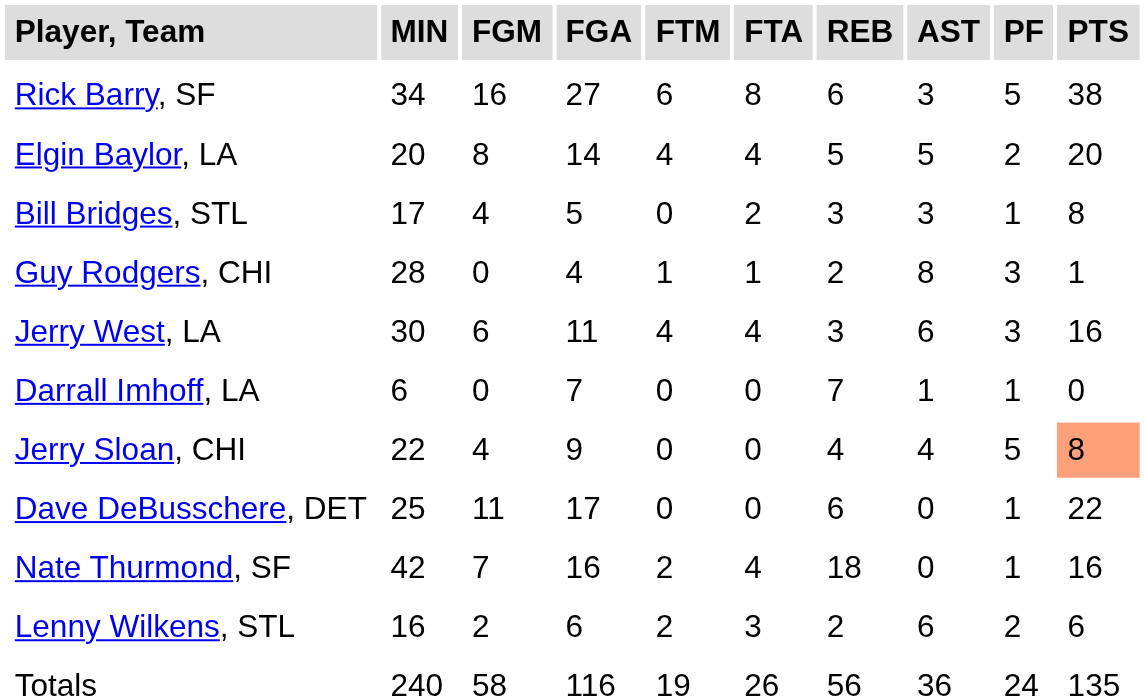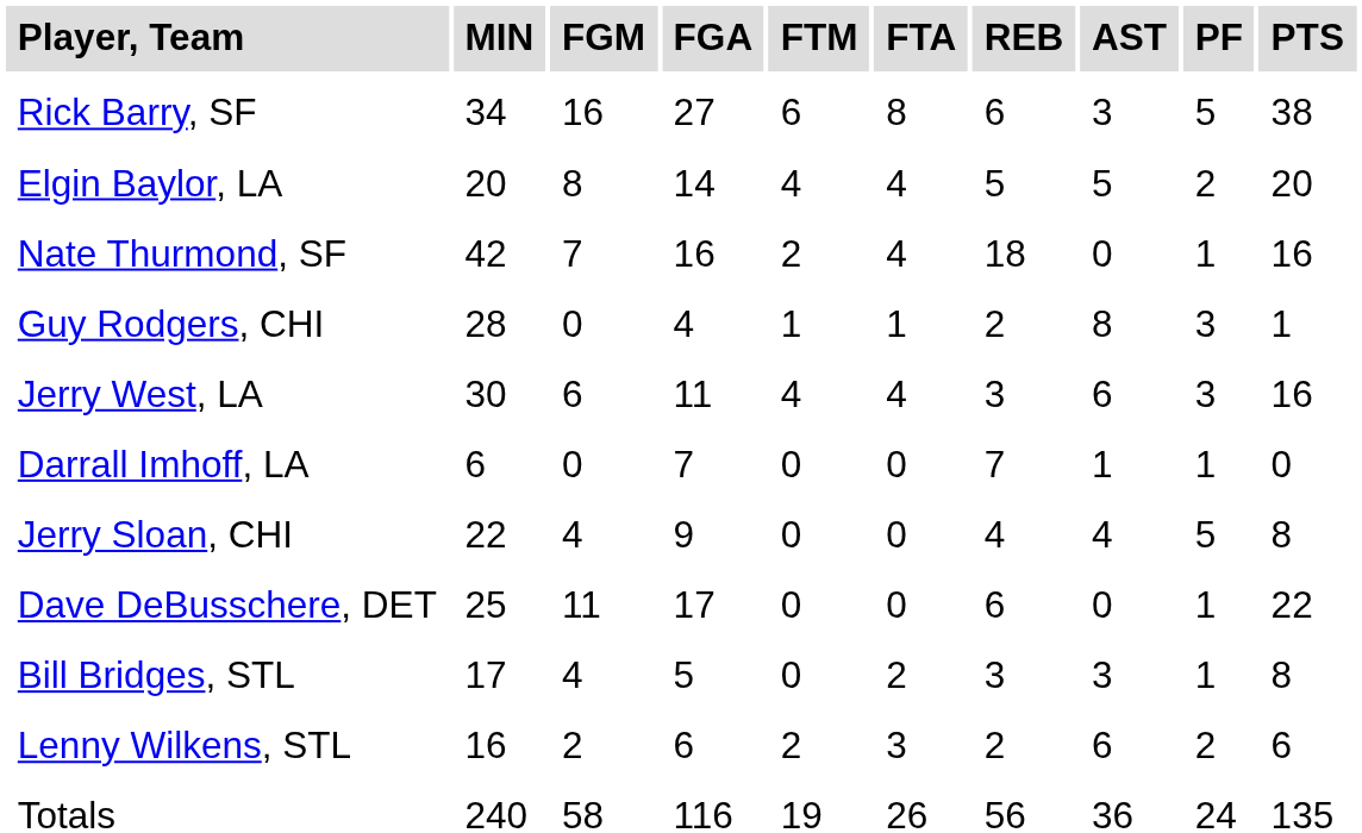rows swapped: Nate Thurmond, SF <-> Bill Bridges, STL
Jerry Sloan, CHI | PTS: lightsalmon background -> no background
